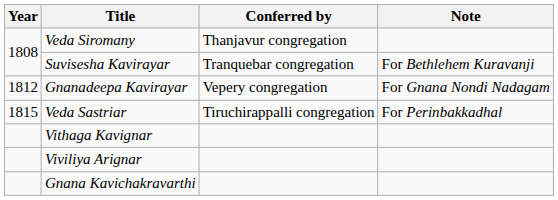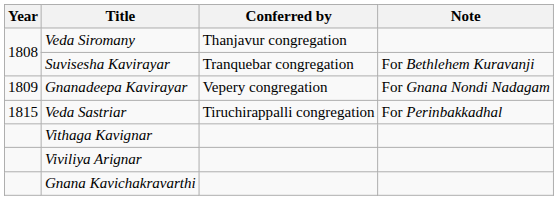Gnanadeepa Kavirayar | Year: 1812 -> 1809
